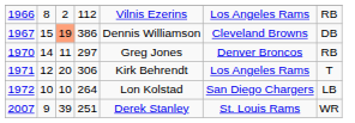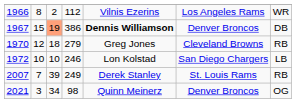1966 | column 7: RB -> WR
1967 | column 5: normal -> bold
1967 | column 6: Cleveland Browns -> Denver Broncos
1970 | column 2: 14 -> 12
1970 | column 3: 11 -> 18
1970 | column 4: 297 -> 279
1970 | column 6: Denver Broncos -> Cleveland Browns
- row: 1971 | 12 | 20 | 306 | Kirk Behrendt | Los Angeles Rams | T
1972 | column 4: 264 -> 246
2007 | column 2: 9 -> 7
2007 | column 4: 251 -> 249
2007 | column 7: WR -> RB
+ row: 2021 | 3 | 34 | 98 | Quinn Meinerz | Denver Broncos | OG
